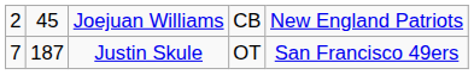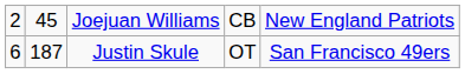Justin Skule | column 1: 7 -> 6
